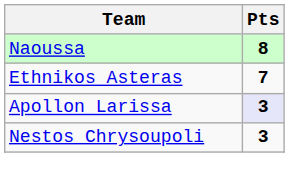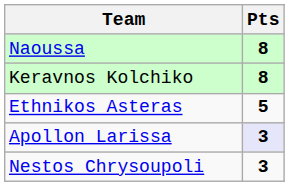+ row: Keravnos Kolchiko | 8
Ethnikos Asteras | Pts: 7 -> 5
